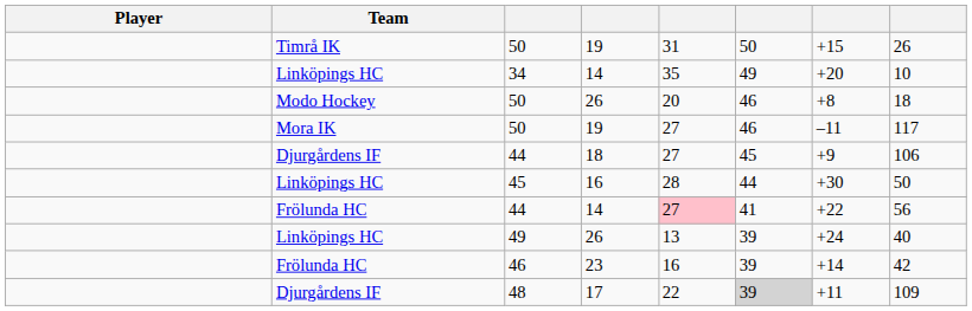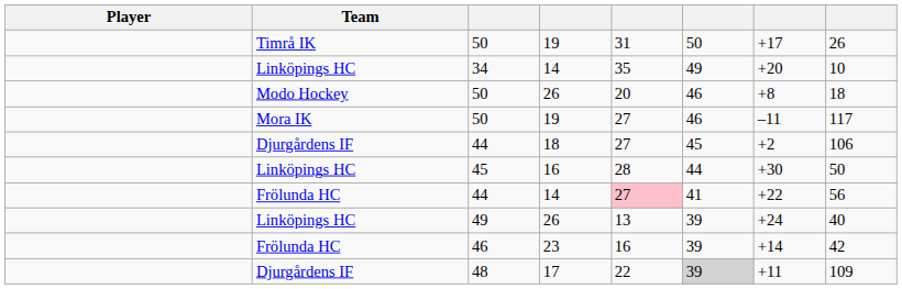Timrå IK / 50 | column 7: +15 -> +17
Djurgårdens IF / 44 | column 7: +9 -> +2
